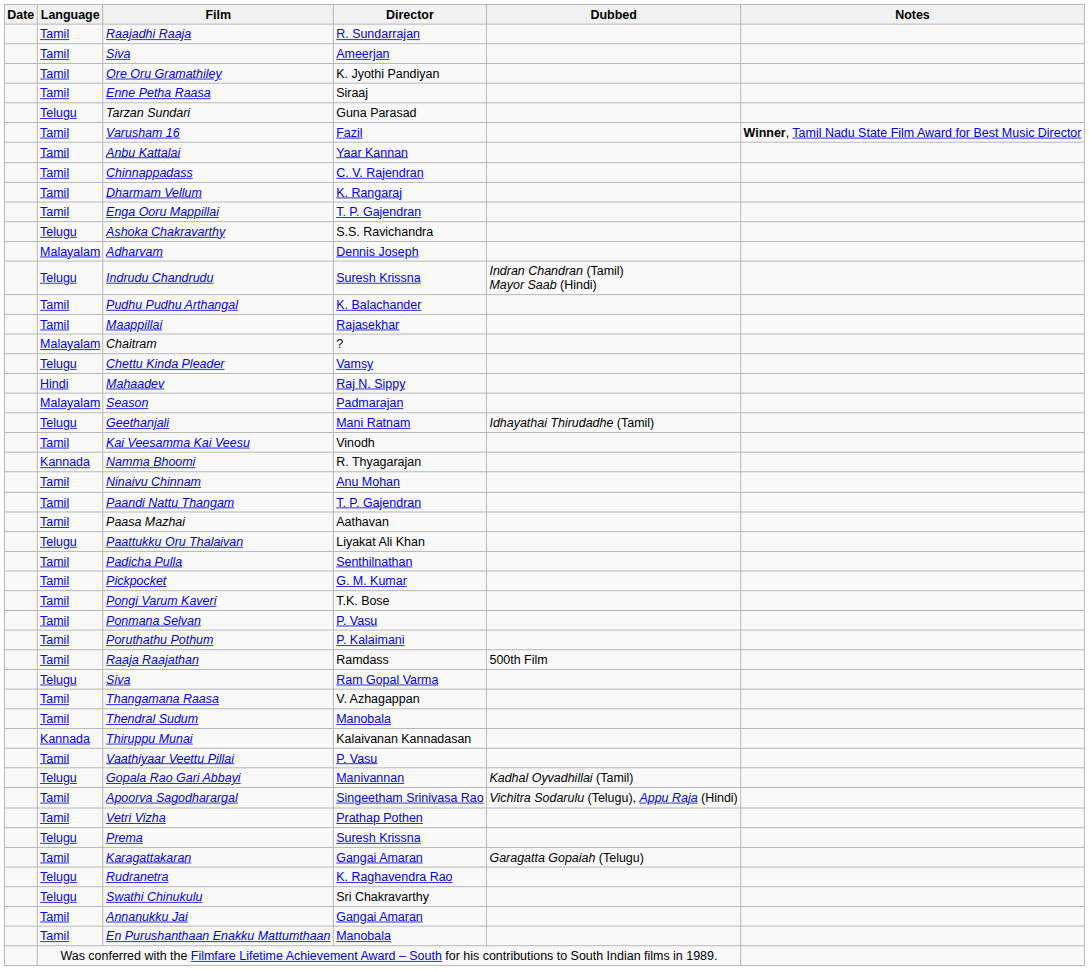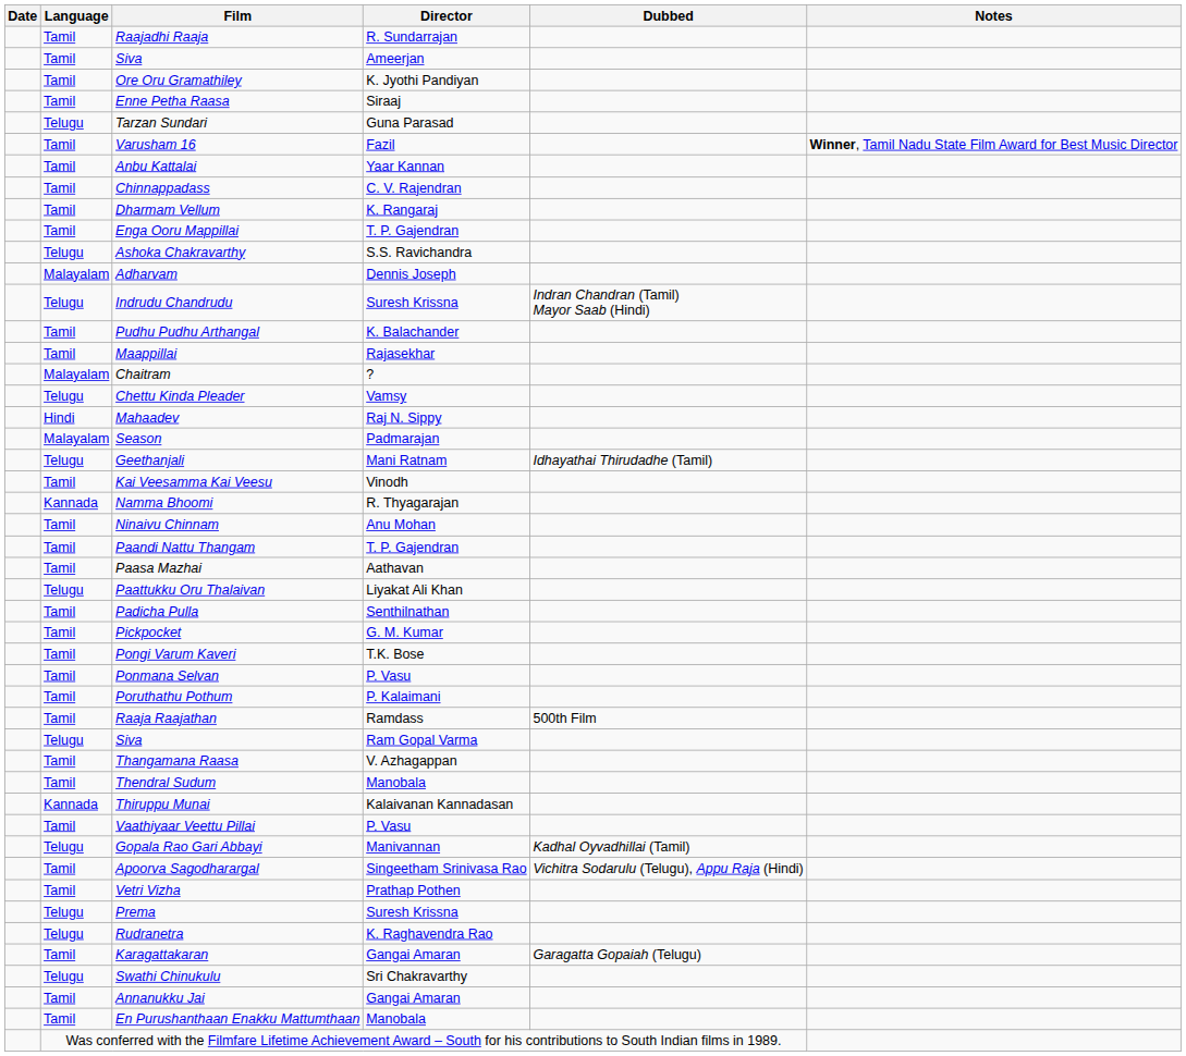rows swapped: Karagattakaran <-> Rudranetra
